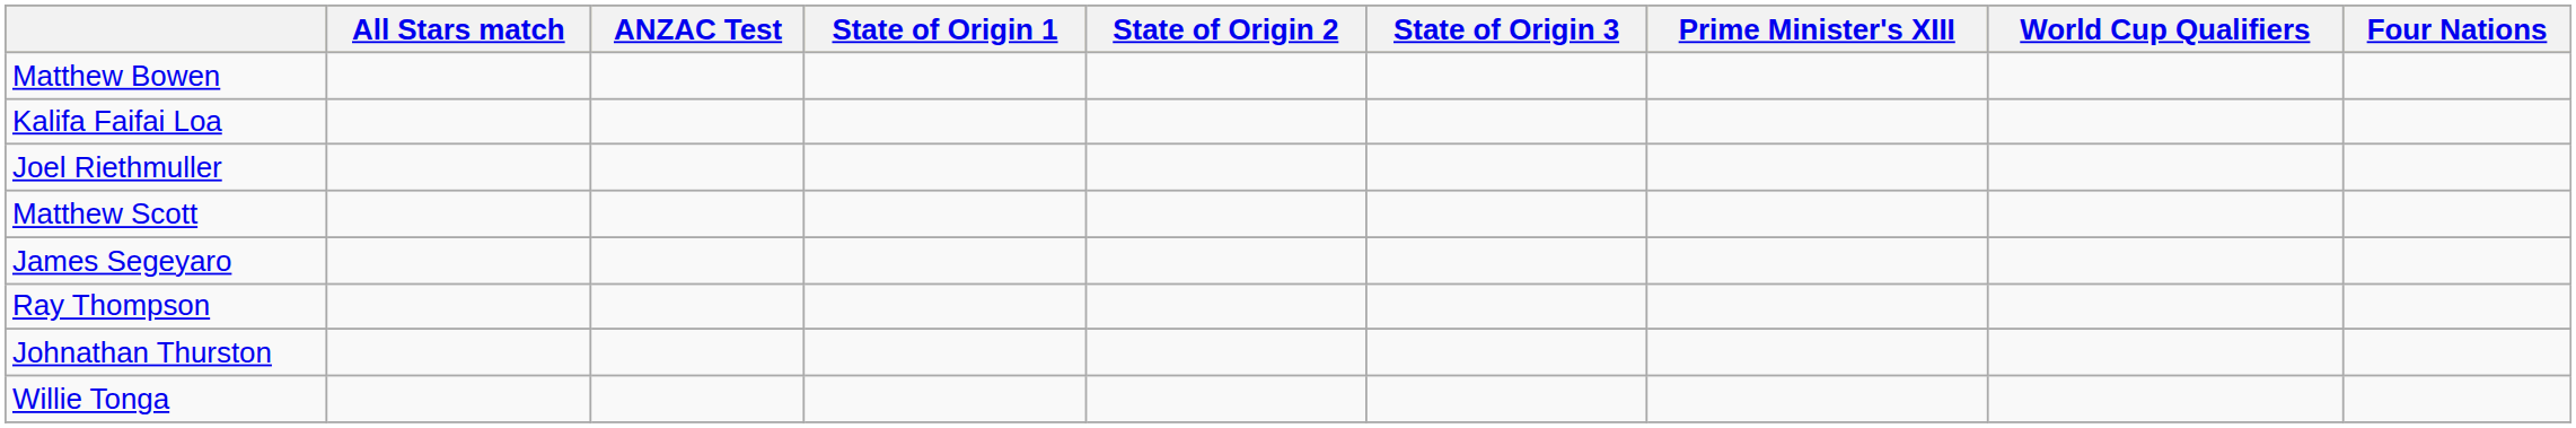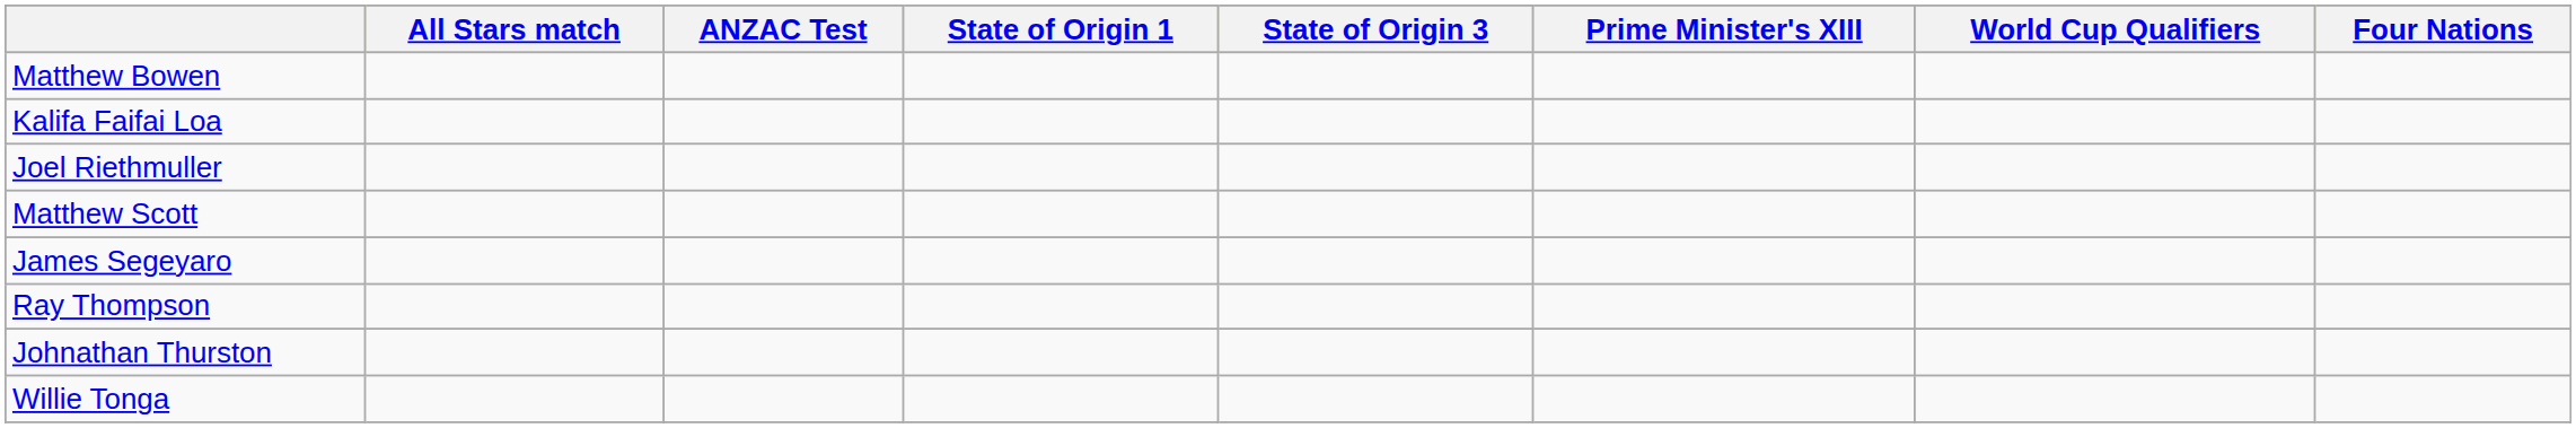- column: State of Origin 2
